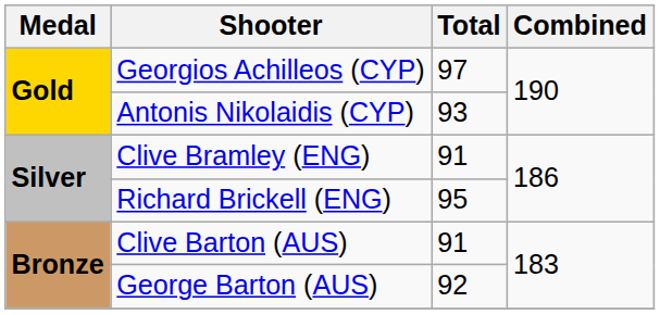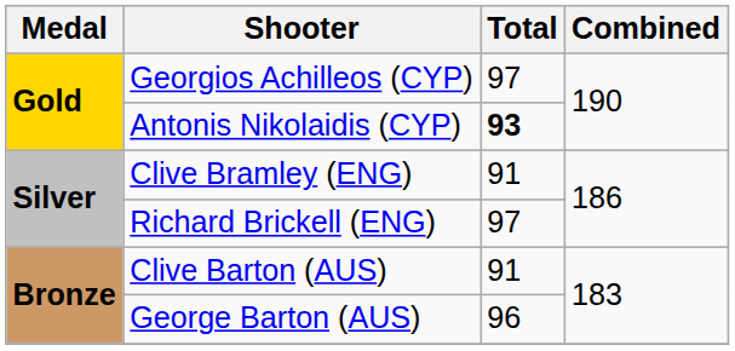Antonis Nikolaidis (CYP) | Total: normal -> bold
Richard Brickell (ENG) | Total: 95 -> 97
George Barton (AUS) | Total: 92 -> 96
